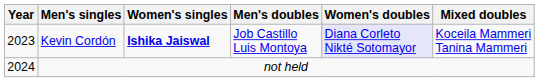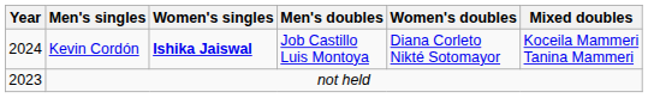Kevin Cordón | Year: 2023 -> 2024
Kevin Cordón | Women's doubles: lavender background -> no background
not held | Year: 2024 -> 2023
